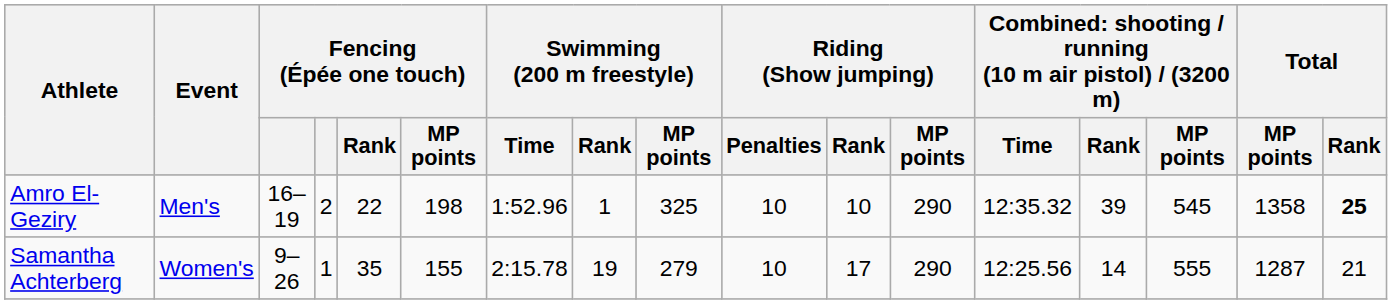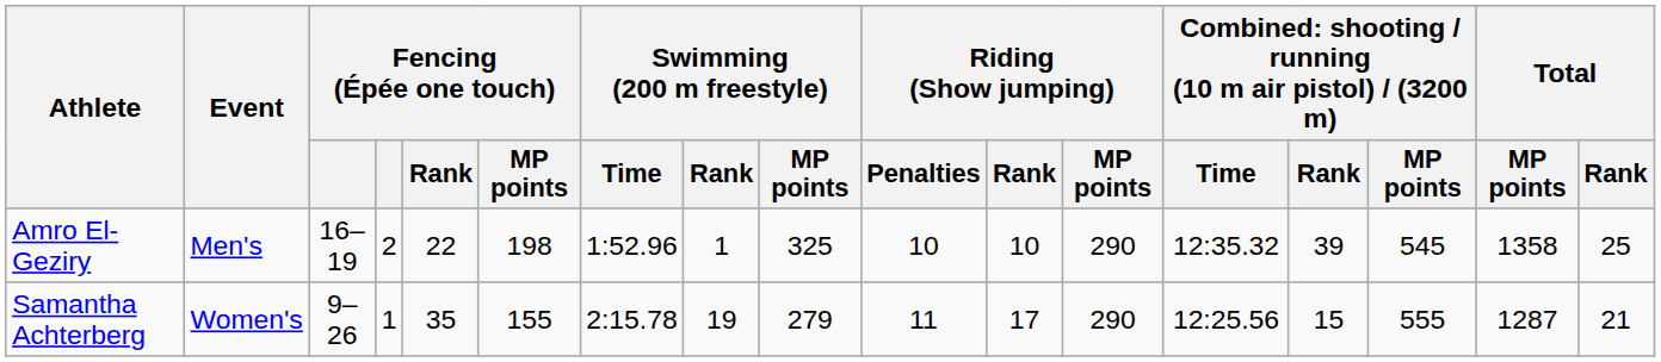Amro El-Geziry | Total / Rank: bold -> normal
Samantha Achterberg | Riding (Show jumping) / Penalties: 10 -> 11
Samantha Achterberg | column 14: 14 -> 15
